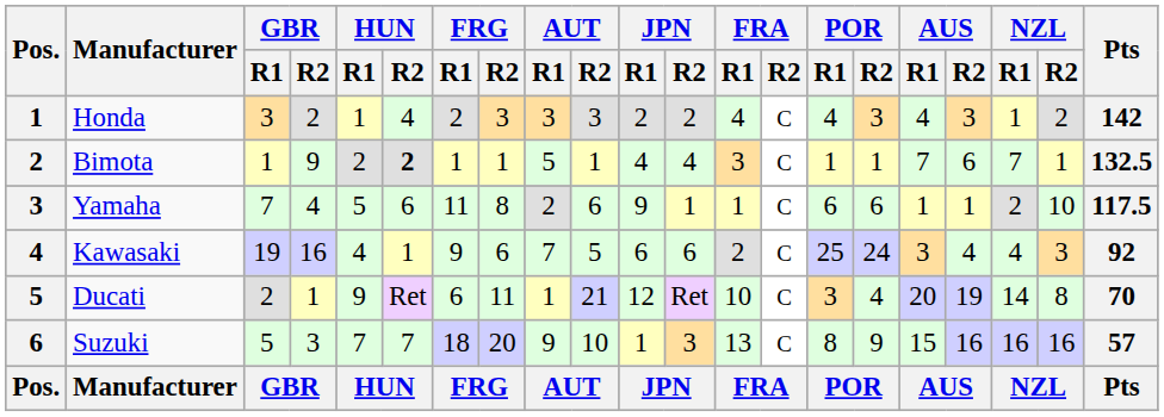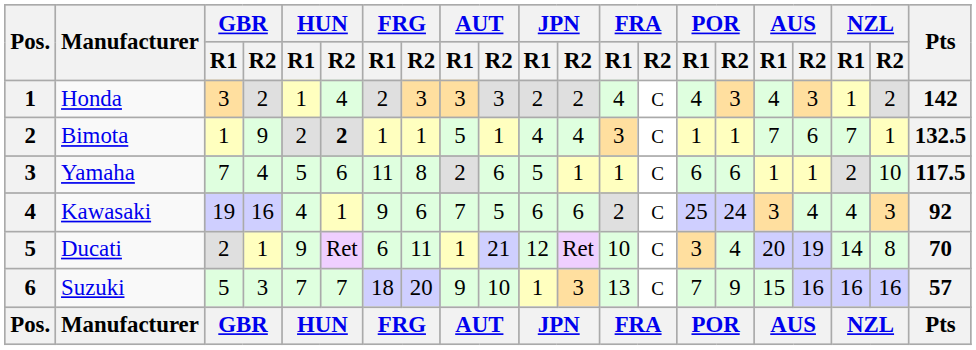Yamaha | JPN / R1: 9 -> 5
Suzuki | POR / R1: 8 -> 7
